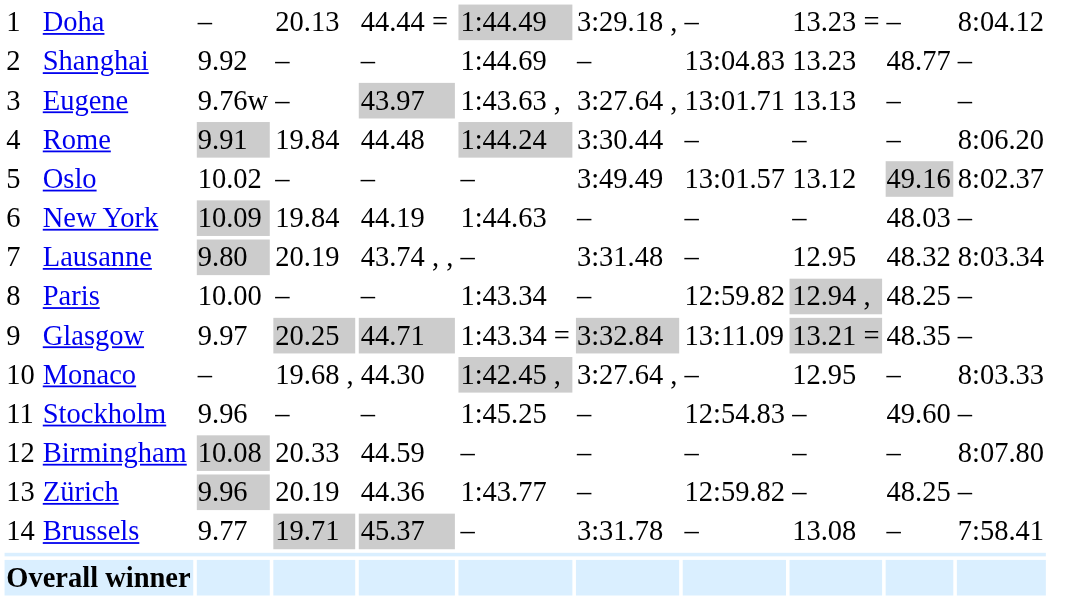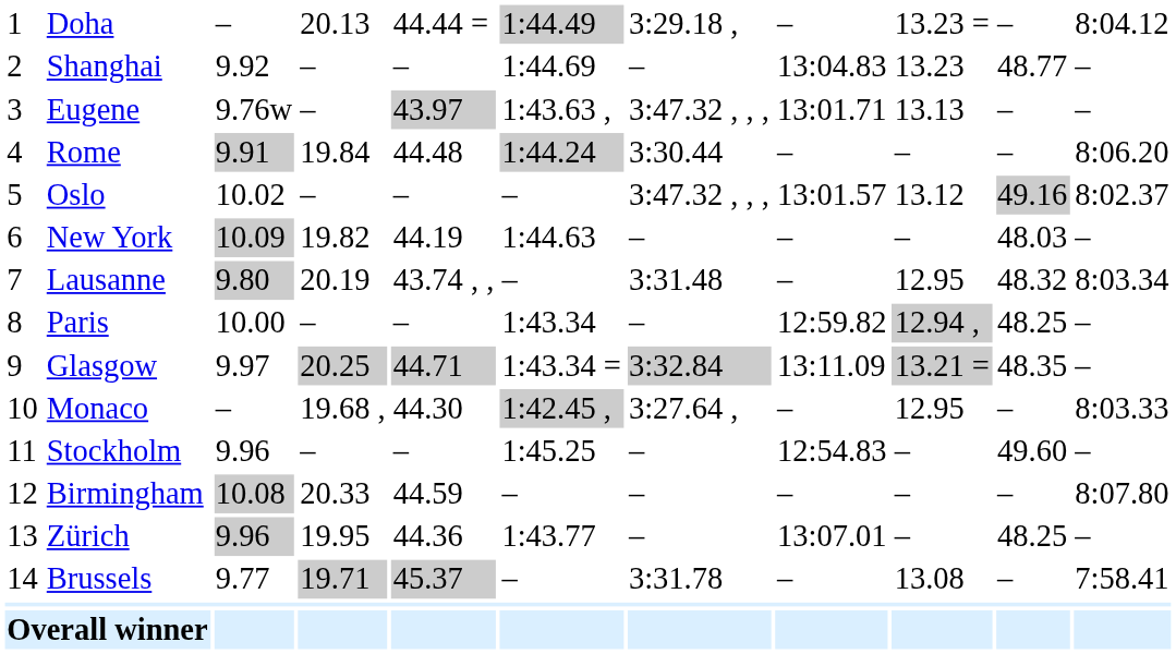Eugene | column 7: 3:27.64 , -> 3:47.32 , , ,
Oslo | column 7: 3:49.49 -> 3:47.32 , , ,
New York | column 4: 19.84 -> 19.82
Zürich | column 4: 20.19 -> 19.95
Zürich | column 8: 12:59.82 -> 13:07.01
